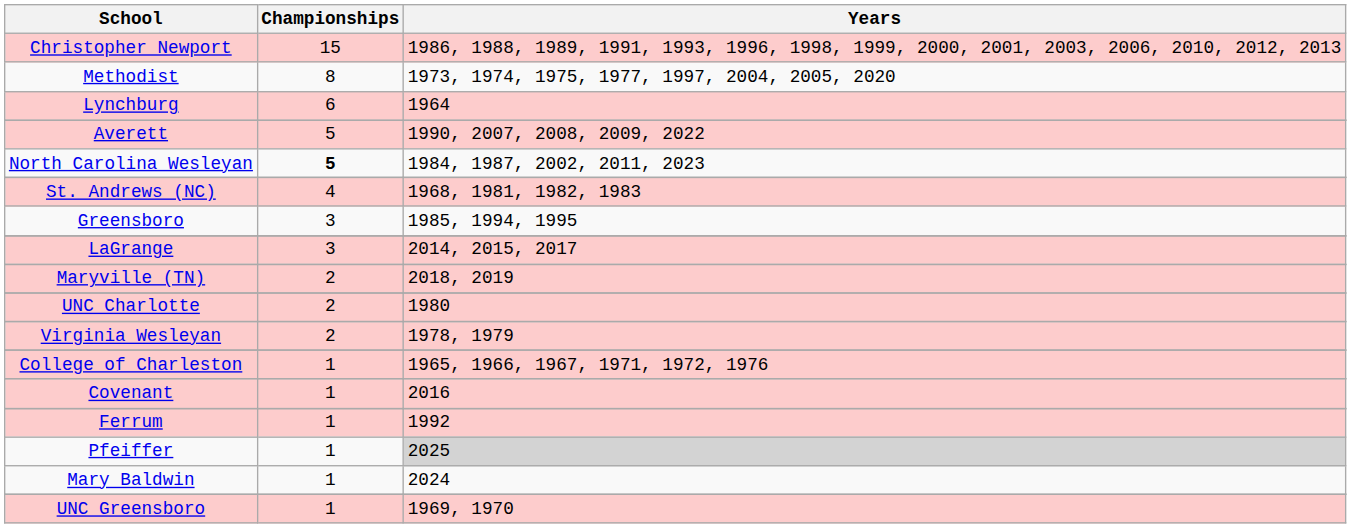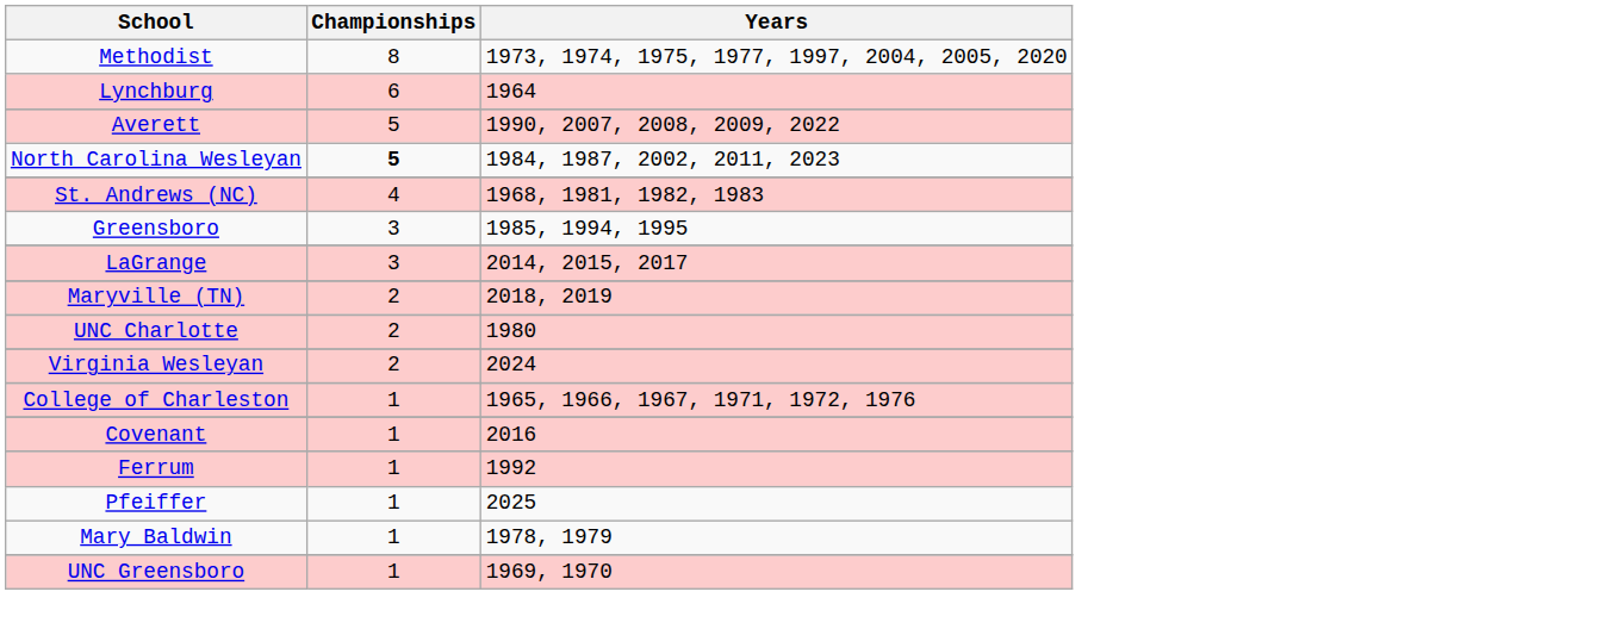- row: Christopher Newport | 15 | 1986, 1988, 1989, 1991, 1993, 1996, 1998, 1999, 2000, 2001, 2003, 2006, 2010, 2012, 2013
Virginia Wesleyan | Years: 1978, 1979 -> 2024
Pfeiffer | Years: lightgrey background -> no background
Mary Baldwin | Years: 2024 -> 1978, 1979
